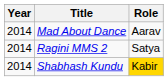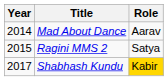Ragini MMS 2 | Year: 2014 -> 2015
Shabhash Kundu | Year: 2014 -> 2017
